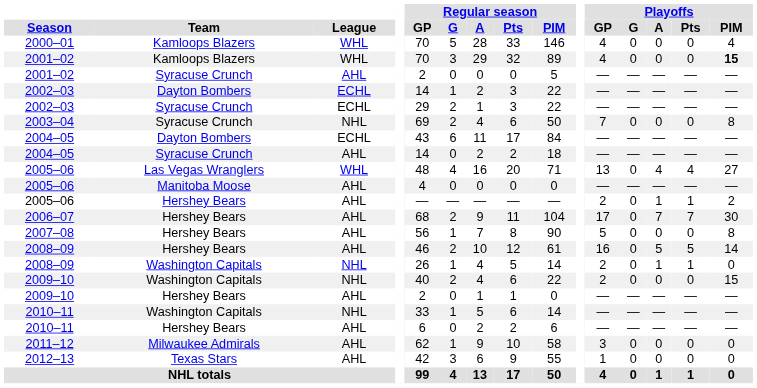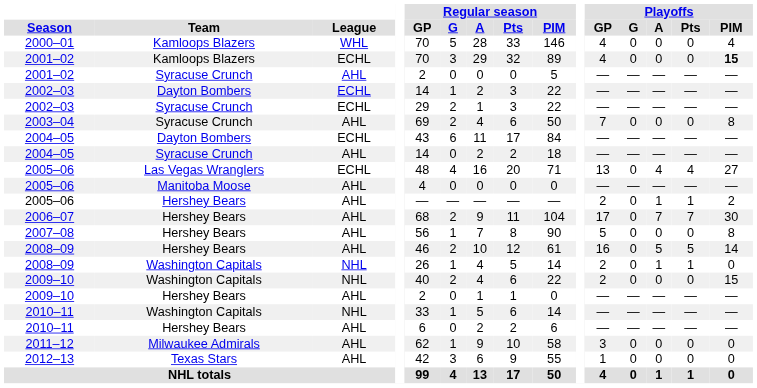2001–02 / Kamloops Blazers | League: WHL -> ECHL
2003–04 | League: NHL -> AHL
2005–06 / Las Vegas Wranglers | League: WHL -> ECHL
